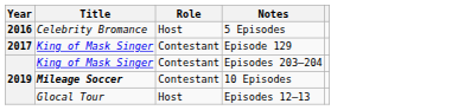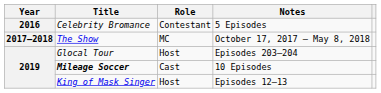5 Episodes | Role: Host -> Contestant
- row: 2017 | King of Mask Singer | Contestant | Episode 129
+ row: 2017–2018 | The Show | MC | October 17, 2017 – May 8, 2018
Episodes 203–204 | Title: King of Mask Singer -> Glocal Tour
Episodes 203–204 | Role: Contestant -> Host
10 Episodes | Role: Contestant -> Cast
Episodes 12–13 | Title: Glocal Tour -> King of Mask Singer
